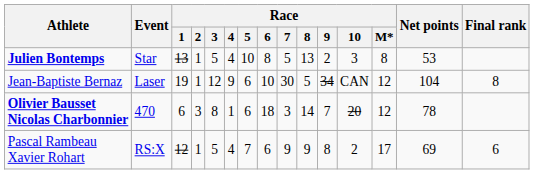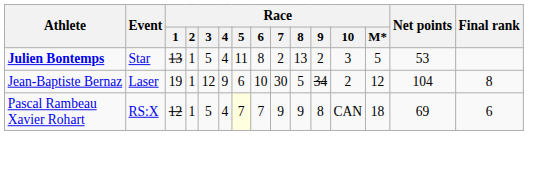Julien Bontemps | Race / 5: 10 -> 11
Julien Bontemps | Race / 7: 5 -> 2
Julien Bontemps | Race / M*: 8 -> 5
Jean-Baptiste Bernaz | Race / 10: CAN -> 2
- row: Olivier Bausset Nicolas Charbonnier | 470 | 6 | 3 | 8 | 1 | 6 | 18 | 3 | 14 | 7 | 20 | 12 | 78
Pascal Rambeau Xavier Rohart | Race / 5: no background -> lightyellow background
Pascal Rambeau Xavier Rohart | Race / 6: 6 -> 7
Pascal Rambeau Xavier Rohart | Race / 10: 2 -> CAN
Pascal Rambeau Xavier Rohart | Race / M*: 17 -> 18
